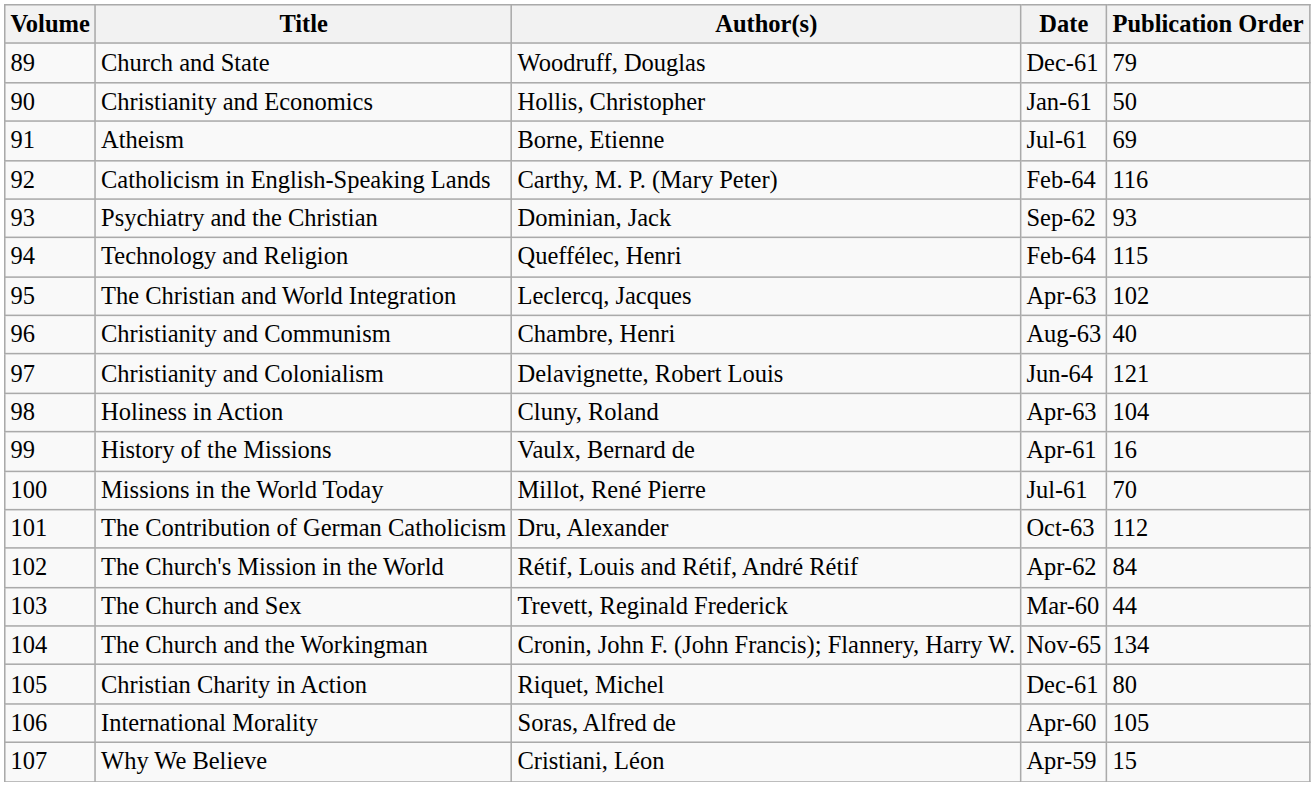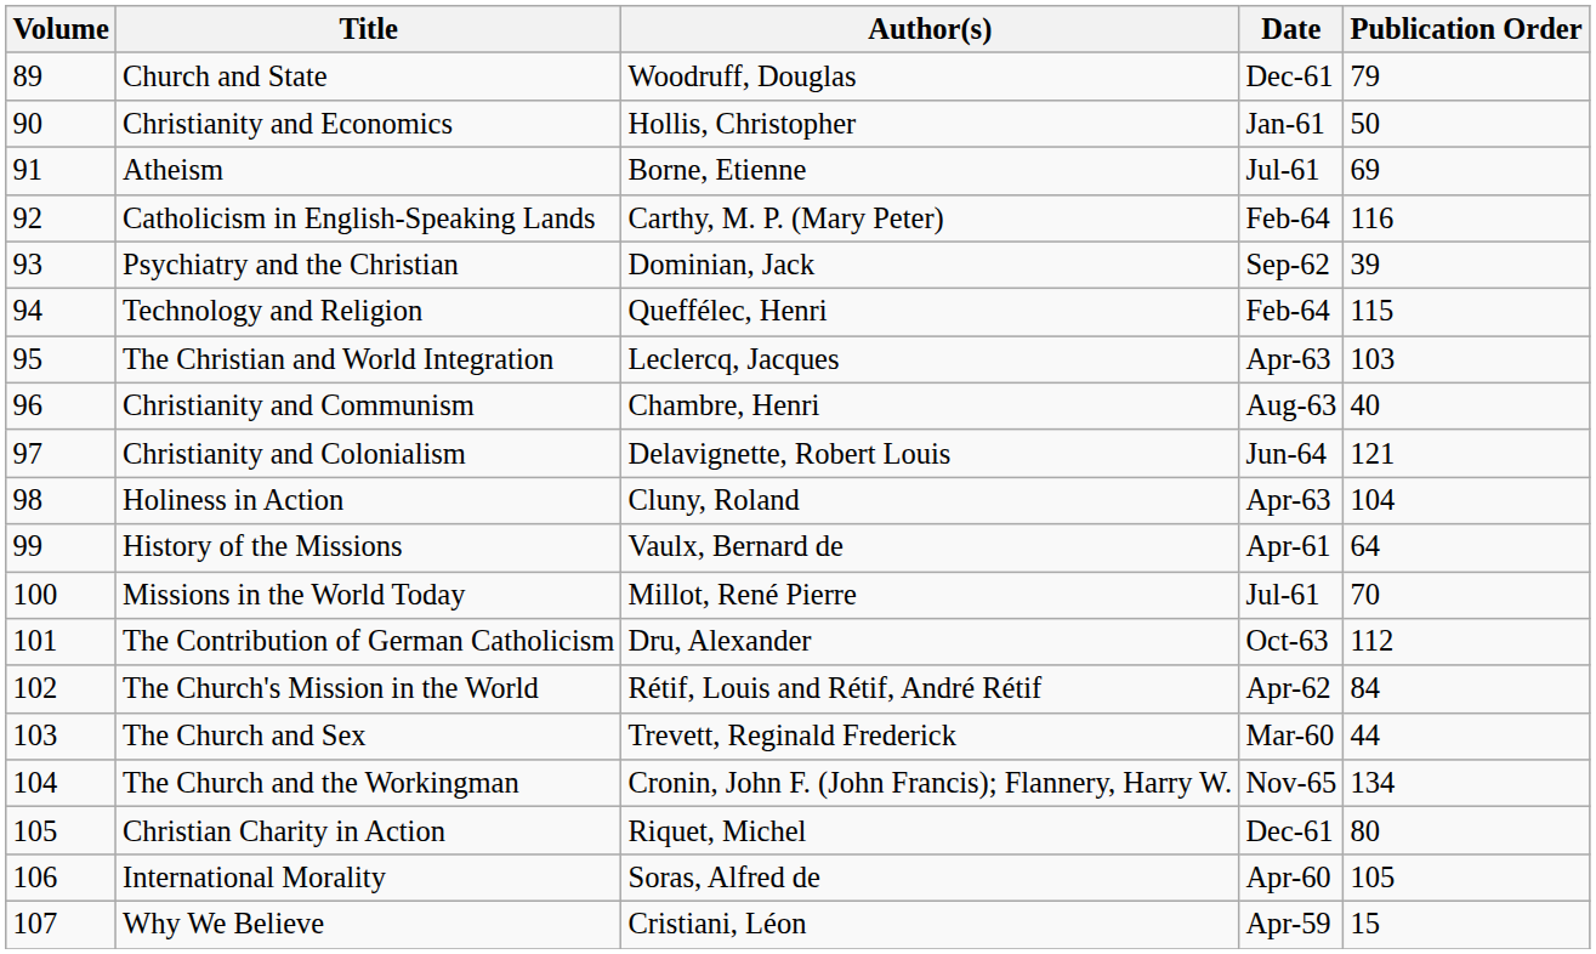Psychiatry and the Christian | Publication Order: 93 -> 39
The Christian and World Integration | Publication Order: 102 -> 103
History of the Missions | Publication Order: 16 -> 64
